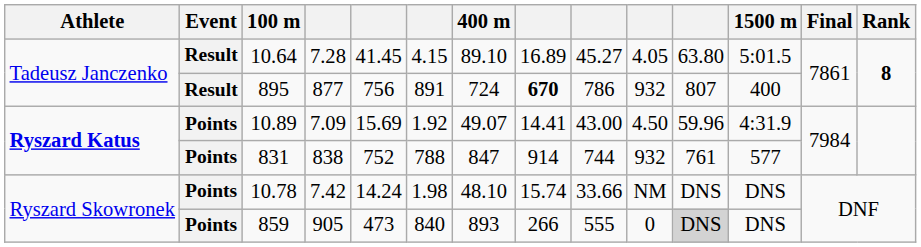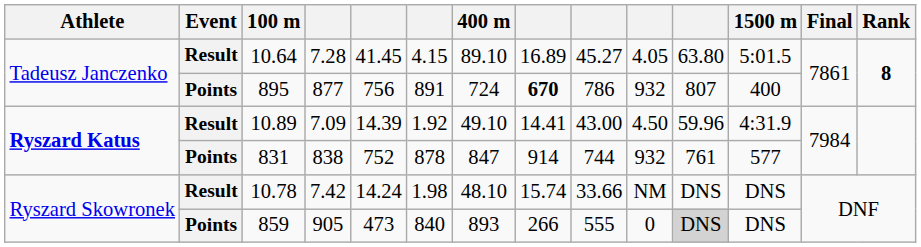895 | Event: Result -> Points
10.89 | Event: Points -> Result
10.89 | column 5: 15.69 -> 14.39
10.89 | 400 m: 49.07 -> 49.10
831 | column 6: 788 -> 878
10.78 | Event: Points -> Result
